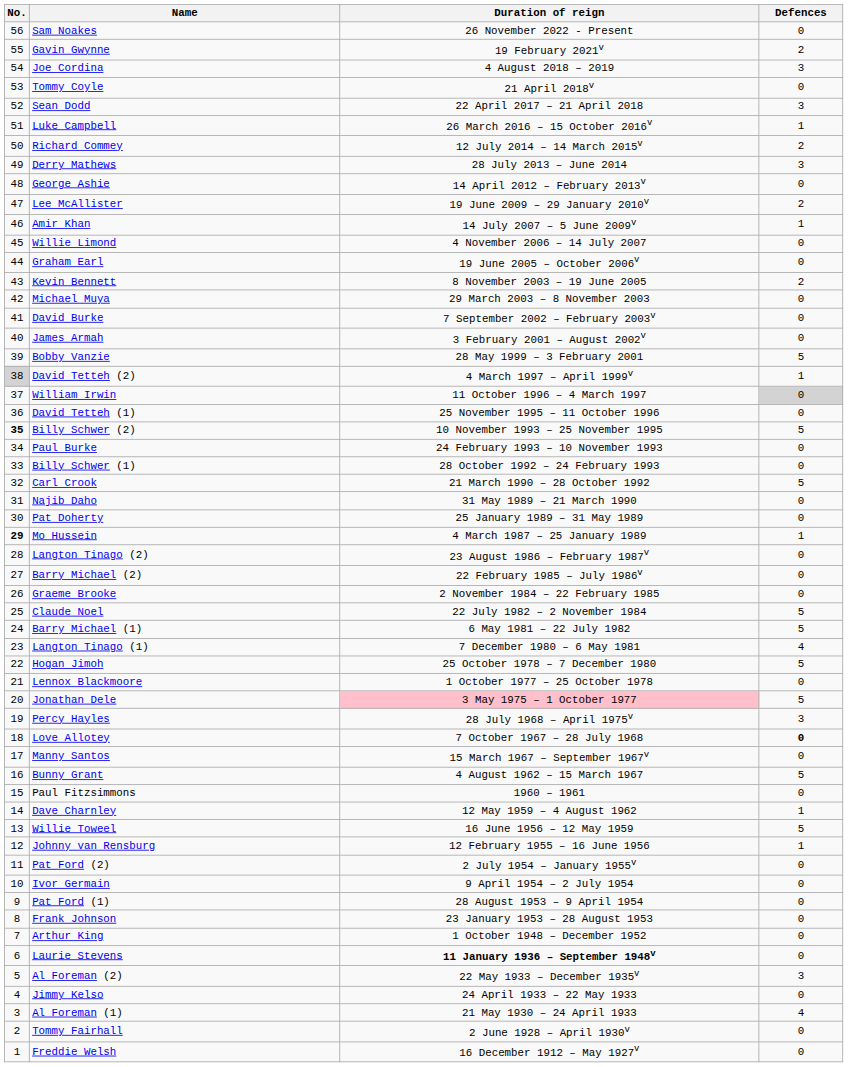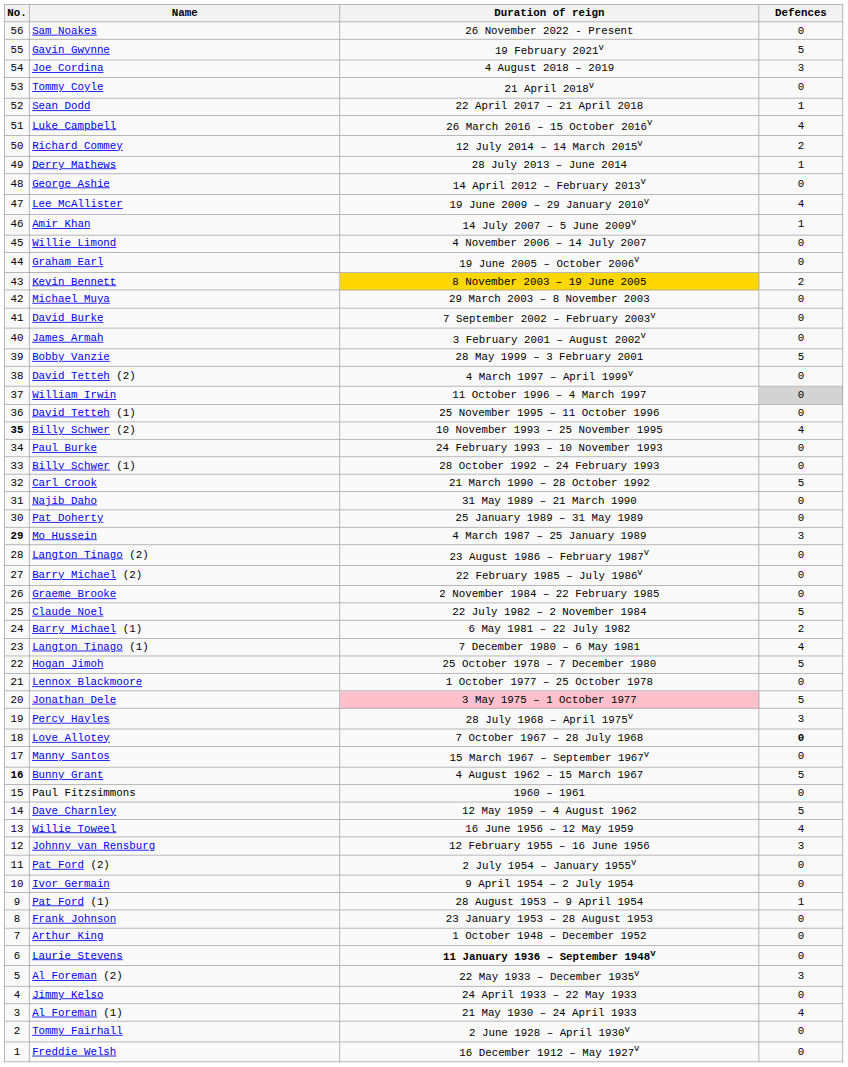Gavin Gwynne | Defences: 2 -> 5
Sean Dodd | Defences: 3 -> 1
Luke Campbell | Defences: 1 -> 4
Derry Mathews | Defences: 3 -> 1
Lee McAllister | Defences: 2 -> 4
Kevin Bennett | Duration of reign: no background -> gold background
David Tetteh (2) | No.: lightgrey background -> no background
David Tetteh (2) | Defences: 1 -> 0
Billy Schwer (2) | Defences: 5 -> 4
Mo Hussein | Defences: 1 -> 3
Barry Michael (1) | Defences: 5 -> 2
Bunny Grant | No.: normal -> bold
Dave Charnley | Defences: 1 -> 5
Willie Toweel | Defences: 5 -> 4
Johnny van Rensburg | Defences: 1 -> 3
Pat Ford (1) | Defences: 0 -> 1
